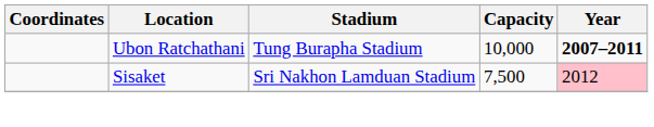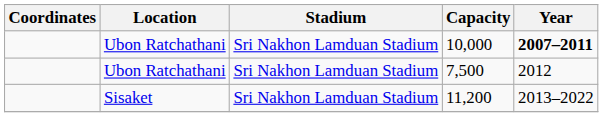10,000 | Stadium: Tung Burapha Stadium -> Sri Nakhon Lamduan Stadium
7,500 | Location: Sisaket -> Ubon Ratchathani
7,500 | Year: pink background -> no background
+ row: Sisaket | Sri Nakhon Lamduan Stadium | 11,200 | 2013–2022
